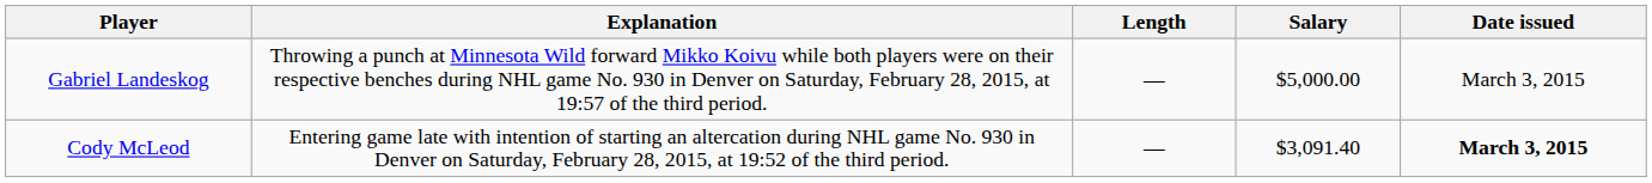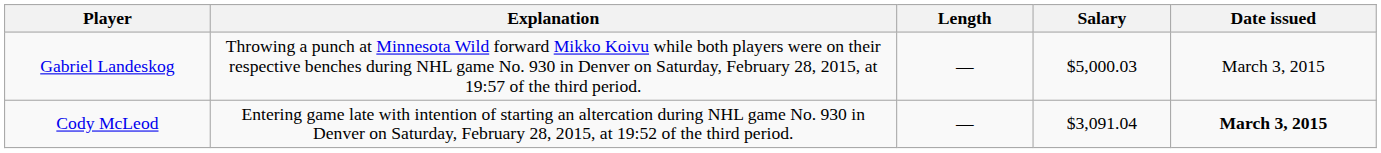Gabriel Landeskog | Salary: $5,000.00 -> $5,000.03
Cody McLeod | Salary: $3,091.40 -> $3,091.04
